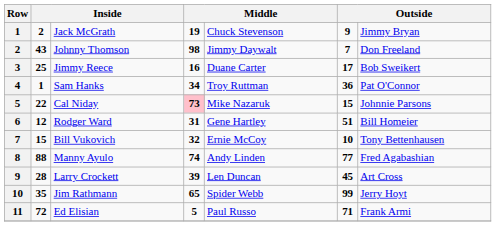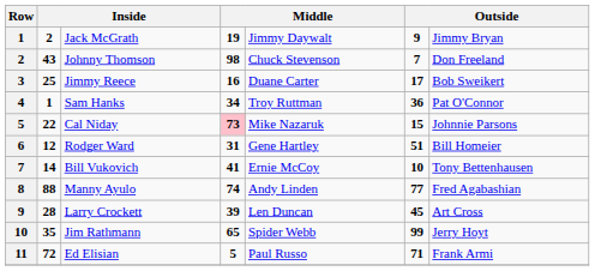Jack McGrath | column 5: Chuck Stevenson -> Jimmy Daywalt
Johnny Thomson | column 5: Jimmy Daywalt -> Chuck Stevenson
Bill Vukovich | column 2: 15 -> 14
Bill Vukovich | column 4: 32 -> 41
